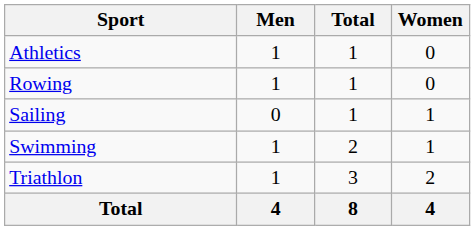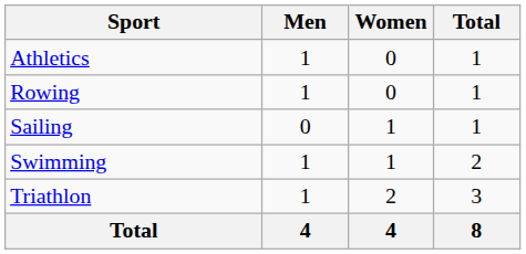columns swapped: Women <-> Total
